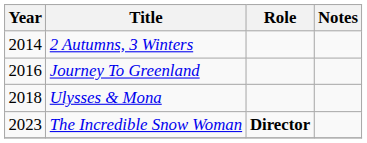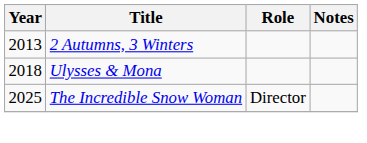2 Autumns, 3 Winters | Year: 2014 -> 2013
- row: 2016 | Journey To Greenland
The Incredible Snow Woman | Year: 2023 -> 2025
The Incredible Snow Woman | Role: bold -> normal
